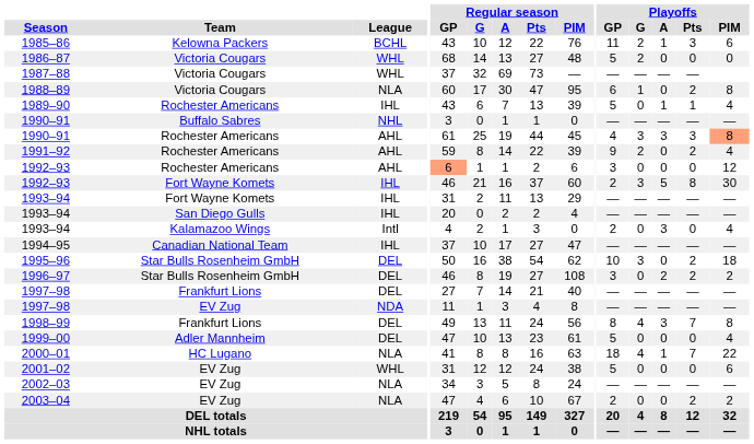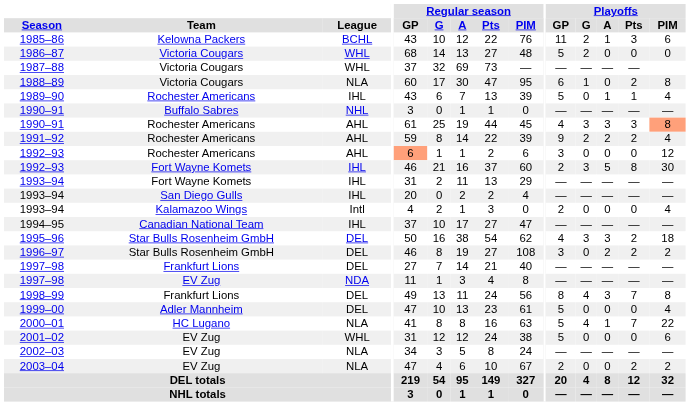1991–92 | Playoffs / A: 0 -> 2
1993–94 / Kalamazoo Wings | Playoffs / A: 3 -> 0
1995–96 | Playoffs / GP: 10 -> 4
1995–96 | Playoffs / A: 0 -> 3
2000–01 | Playoffs / GP: 18 -> 5
